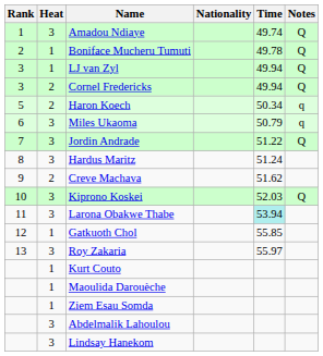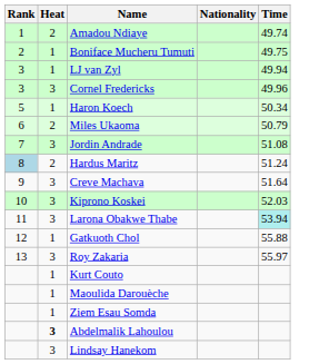- column: Notes | Q | Q | Q | Q | q | q | Q | Q
Amadou Ndiaye | Heat: 3 -> 2
Boniface Mucheru Tumuti | Time: 49.78 -> 49.75
Cornel Fredericks | Heat: 2 -> 3
Cornel Fredericks | Time: 49.94 -> 49.96
Haron Koech | Heat: 2 -> 1
Miles Ukaoma | Heat: 3 -> 2
Jordin Andrade | Time: 51.22 -> 51.08
Hardus Maritz | Rank: no background -> lightblue background
Hardus Maritz | Heat: 3 -> 2
Creve Machava | Heat: 2 -> 3
Creve Machava | Time: 51.62 -> 51.64
Gatkuoth Chol | Time: 55.85 -> 55.88
Abdelmalik Lahoulou | Heat: normal -> bold
